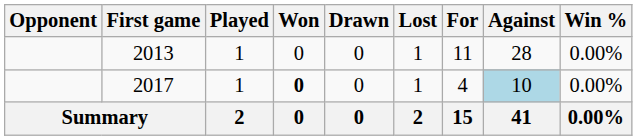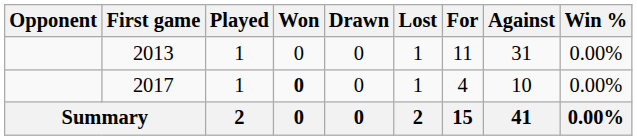2013 | Against: 28 -> 31
2017 | Against: lightblue background -> no background
